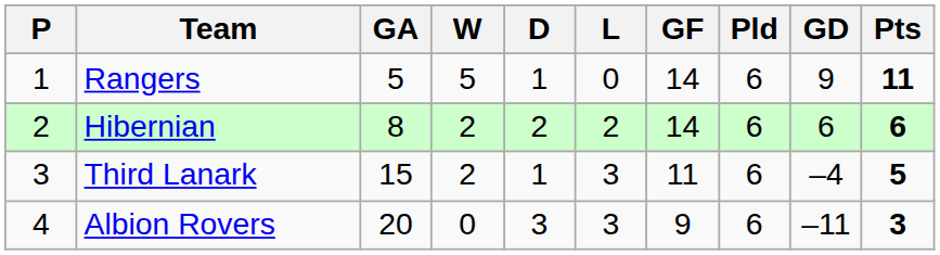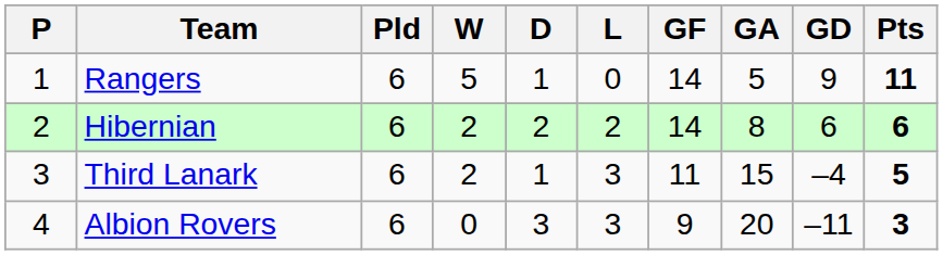columns swapped: Pld <-> GA
